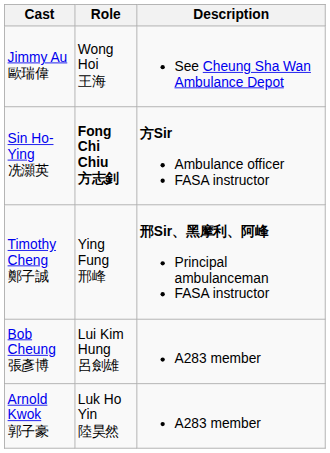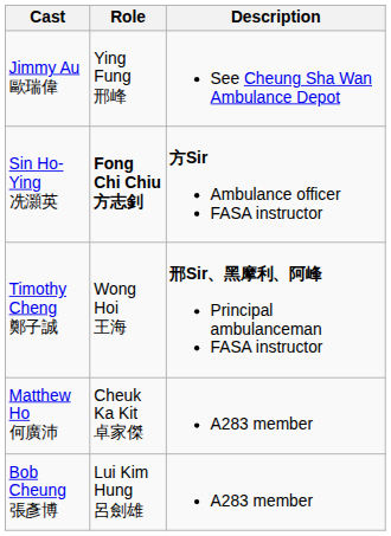Jimmy Au 歐瑞偉 | Role: Wong Hoi 王海 -> Ying Fung 邢峰
Timothy Cheng 鄭子誠 | Role: Ying Fung 邢峰 -> Wong Hoi 王海
+ row: Matthew Ho 何廣沛 | Cheuk Ka Kit 卓家傑 | A283 member
- row: Arnold Kwok 郭子豪 | Luk Ho Yin 陸昊然 | A283 member
